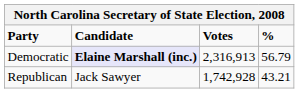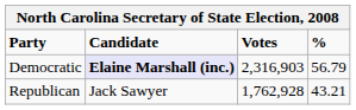Democratic | Votes: 2,316,913 -> 2,316,903
Republican | Votes: 1,742,928 -> 1,762,928
